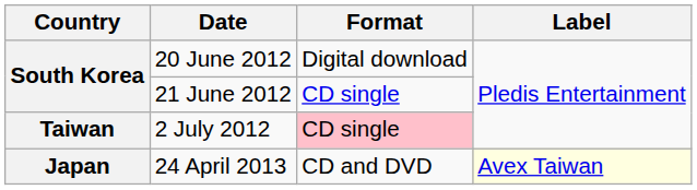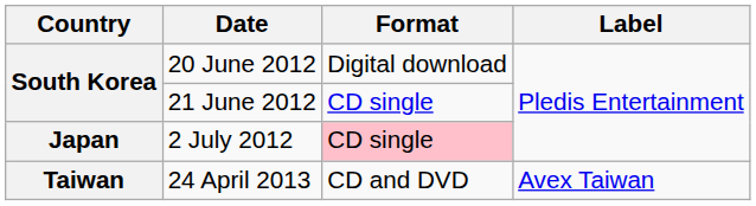2 July 2012 | Country: Taiwan -> Japan
24 April 2013 | Country: Japan -> Taiwan
24 April 2013 | Label: lightyellow background -> no background
